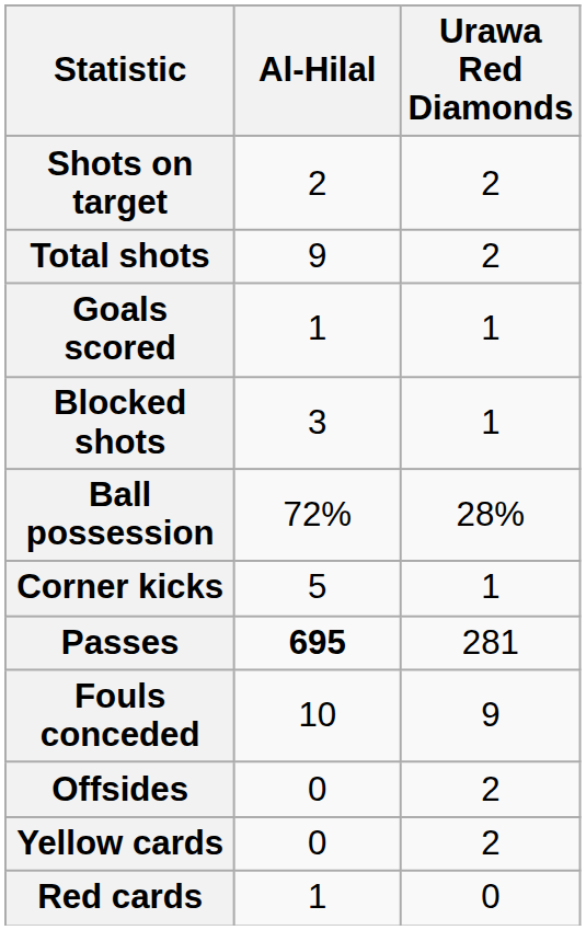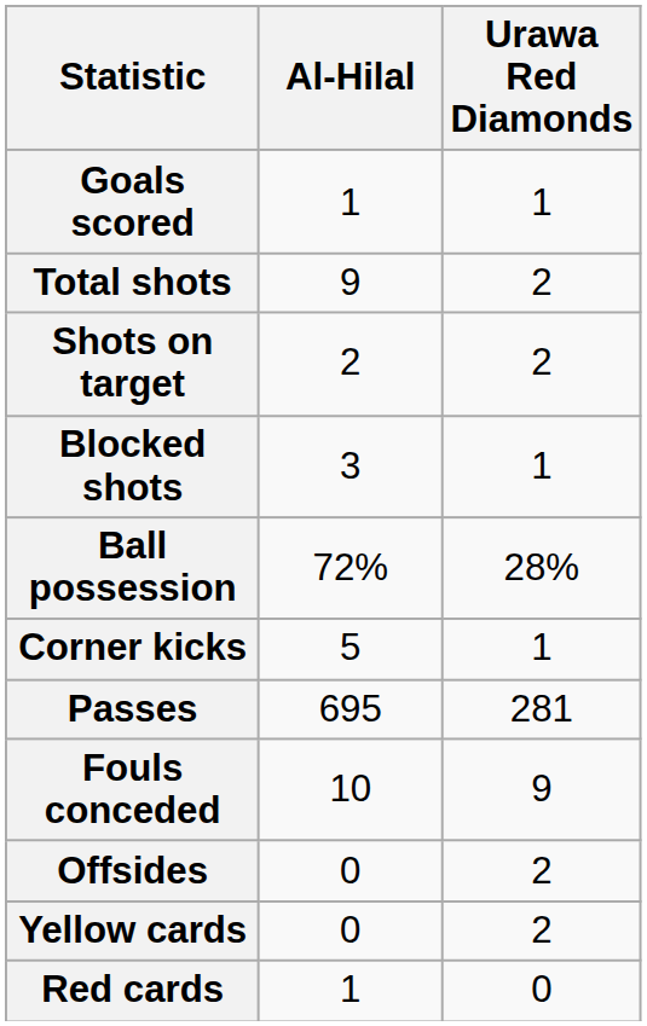rows swapped: Goals scored <-> Shots on target
Passes | Al-Hilal: bold -> normal
